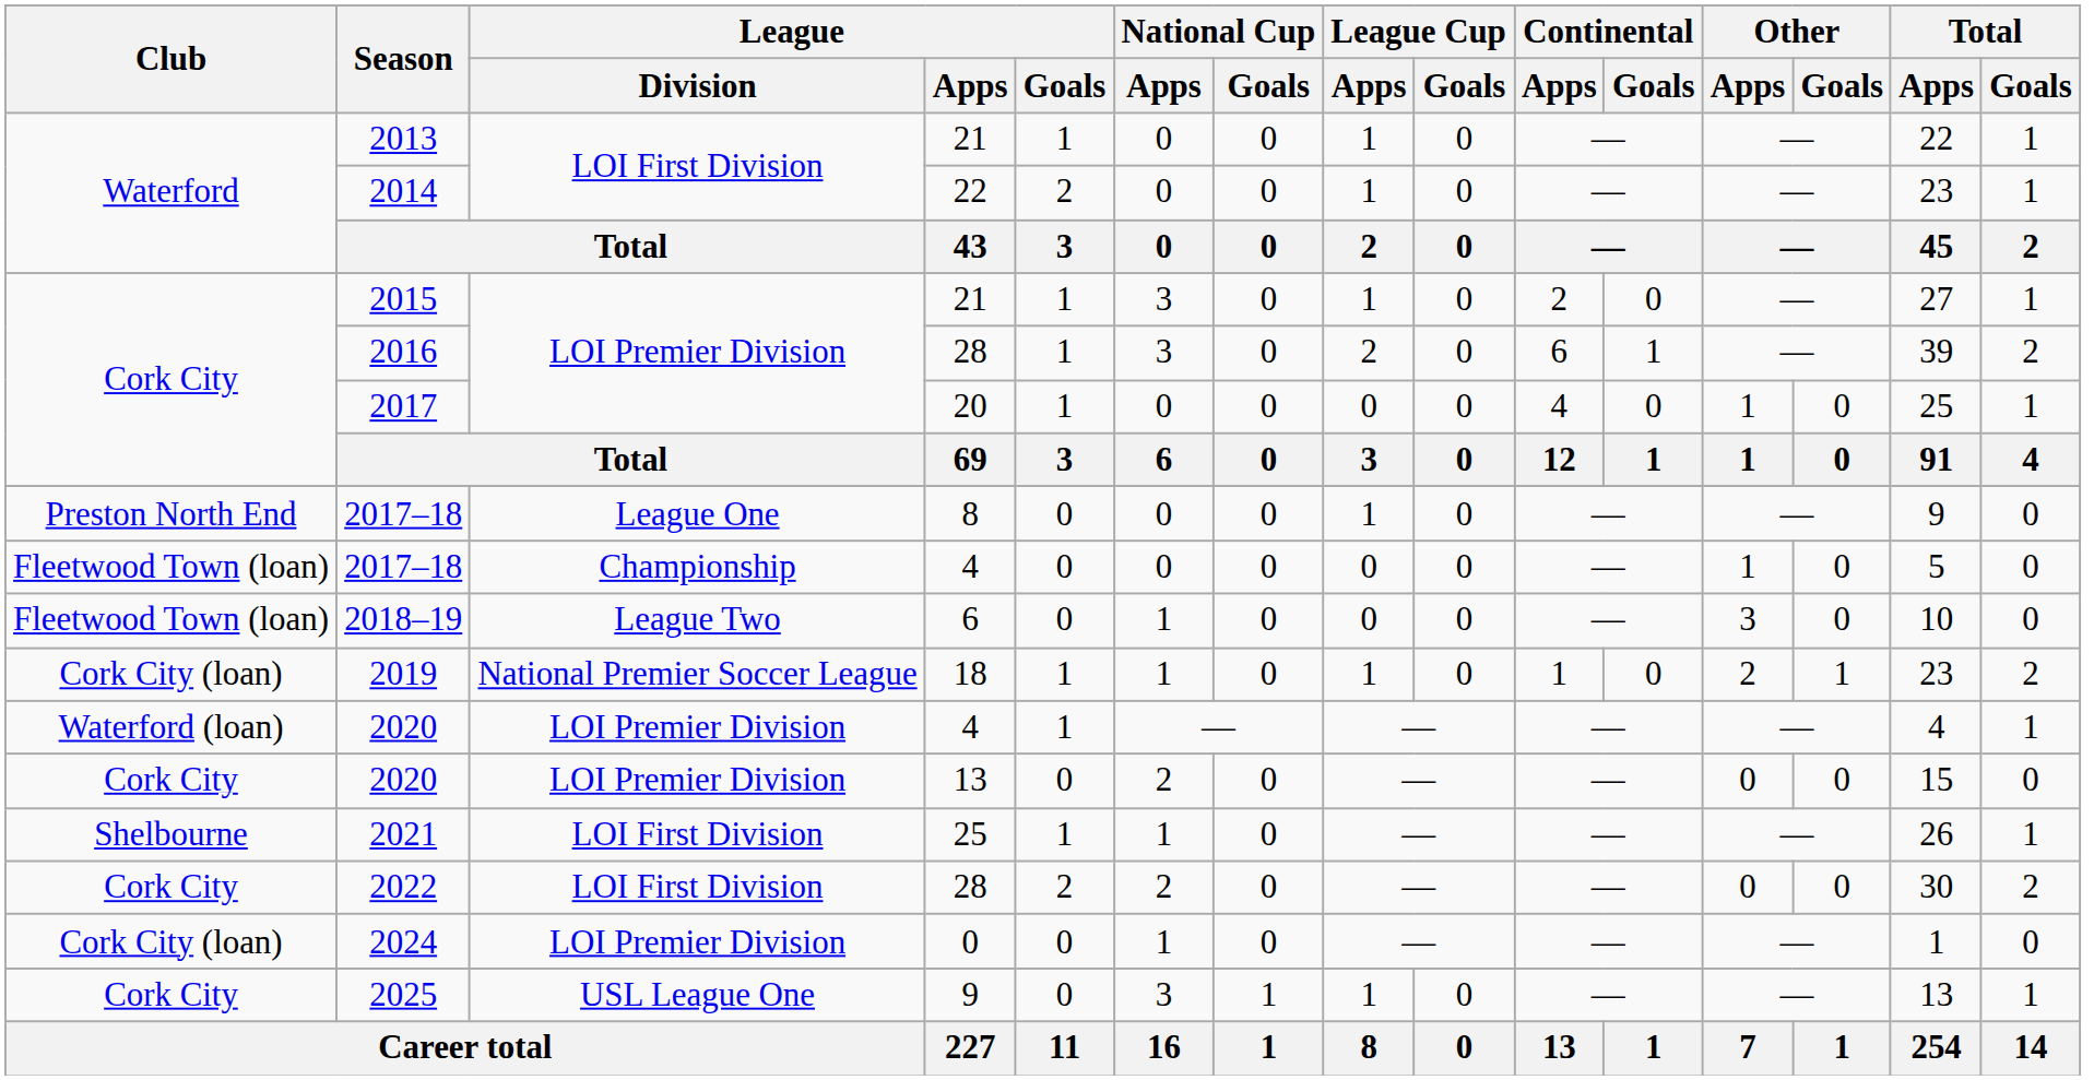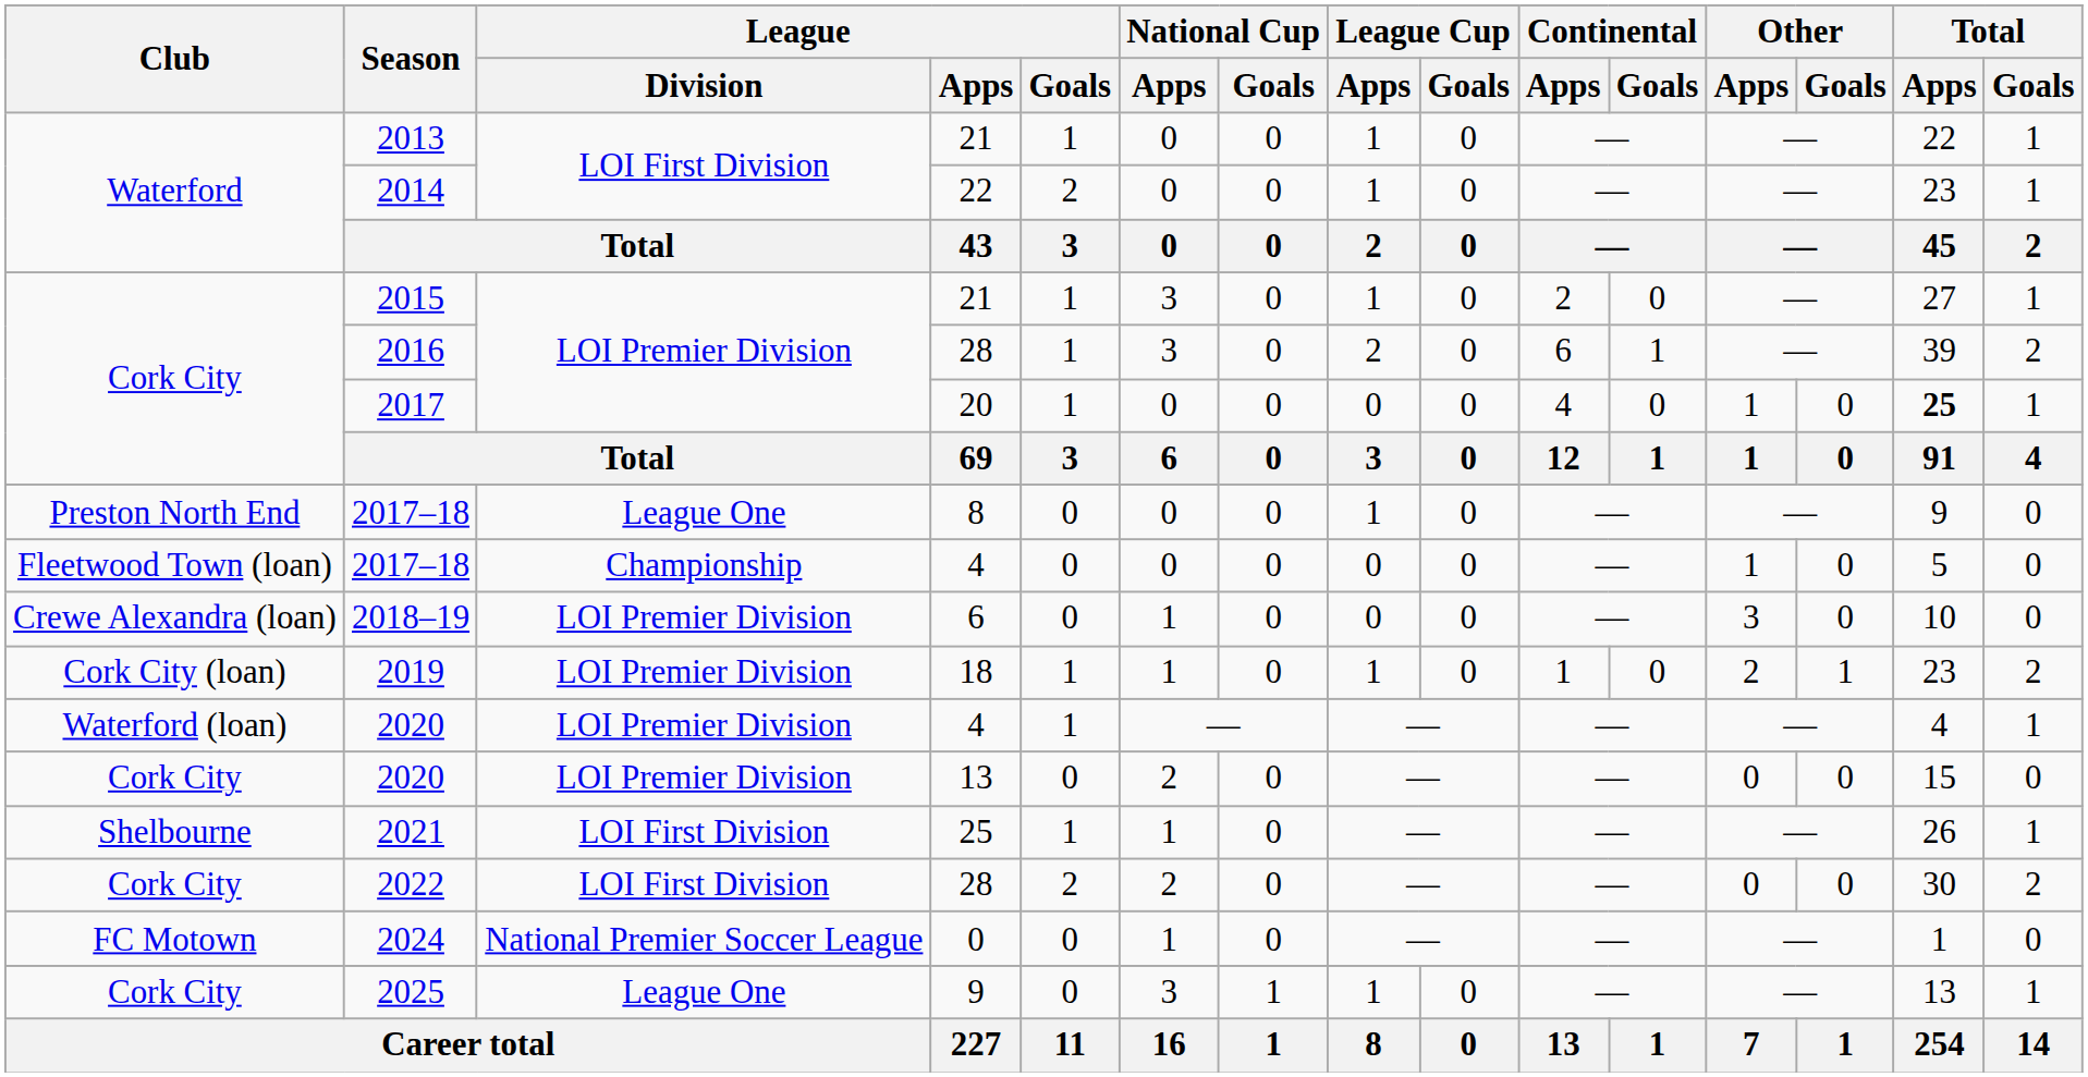2017 | Total / Apps: normal -> bold
2018–19 | Club: Fleetwood Town (loan) -> Crewe Alexandra (loan)
2018–19 | League / Division: League Two -> LOI Premier Division
2019 | League / Division: National Premier Soccer League -> LOI Premier Division
2024 | Club: Cork City (loan) -> FC Motown
2024 | League / Division: LOI Premier Division -> National Premier Soccer League
2025 | League / Division: USL League One -> League One
